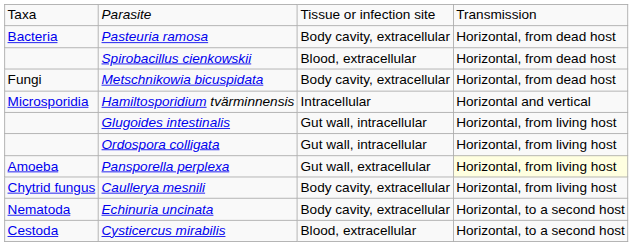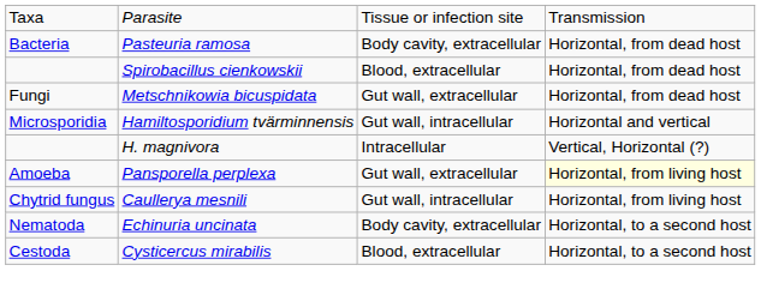Metschnikowia bicuspidata | column 3: Body cavity, extracellular -> Gut wall, extracellular
Hamiltosporidium tvärminnensis | column 3: Intracellular -> Gut wall, intracellular
+ row: H. magnivora | Intracellular | Vertical, Horizontal (?)
- row: Glugoides intestinalis | Gut wall, intracellular | Horizontal, from living host
- row: Ordospora colligata | Gut wall, intracellular | Horizontal, from living host
Caullerya mesnili | column 3: Body cavity, extracellular -> Gut wall, intracellular
